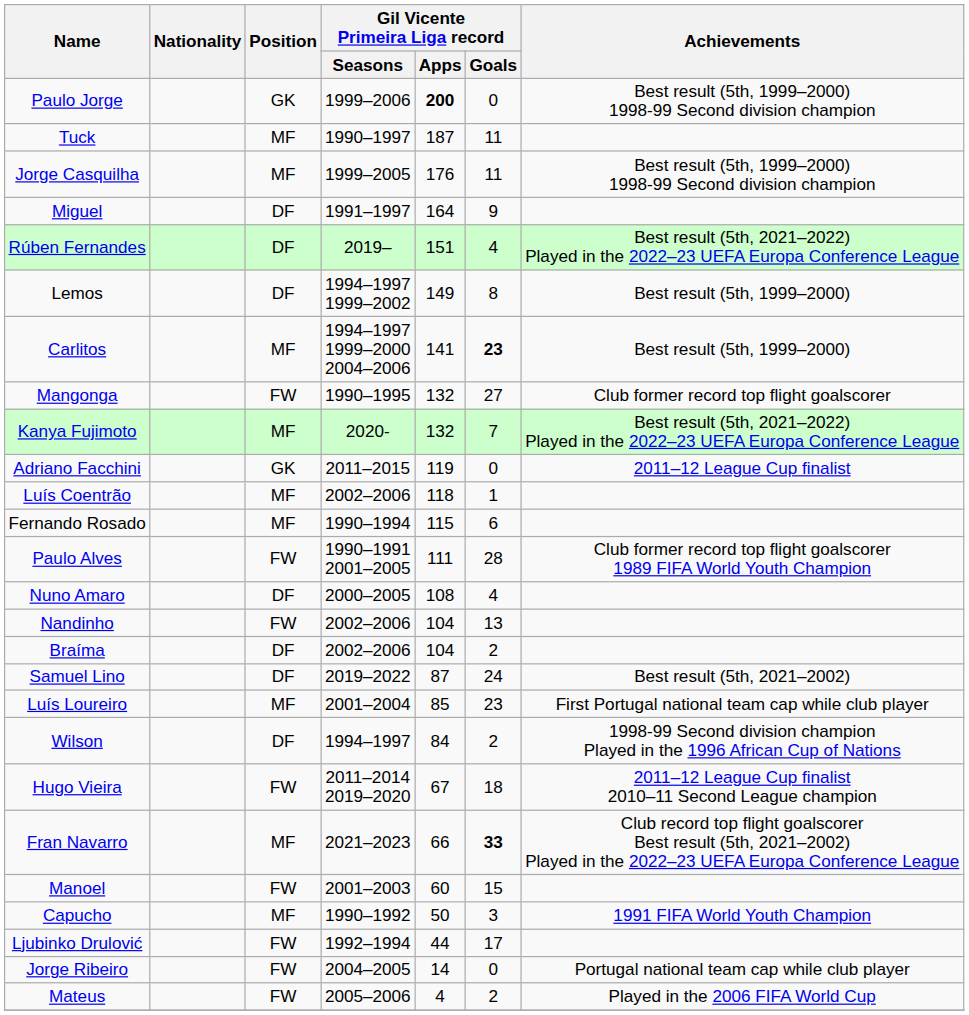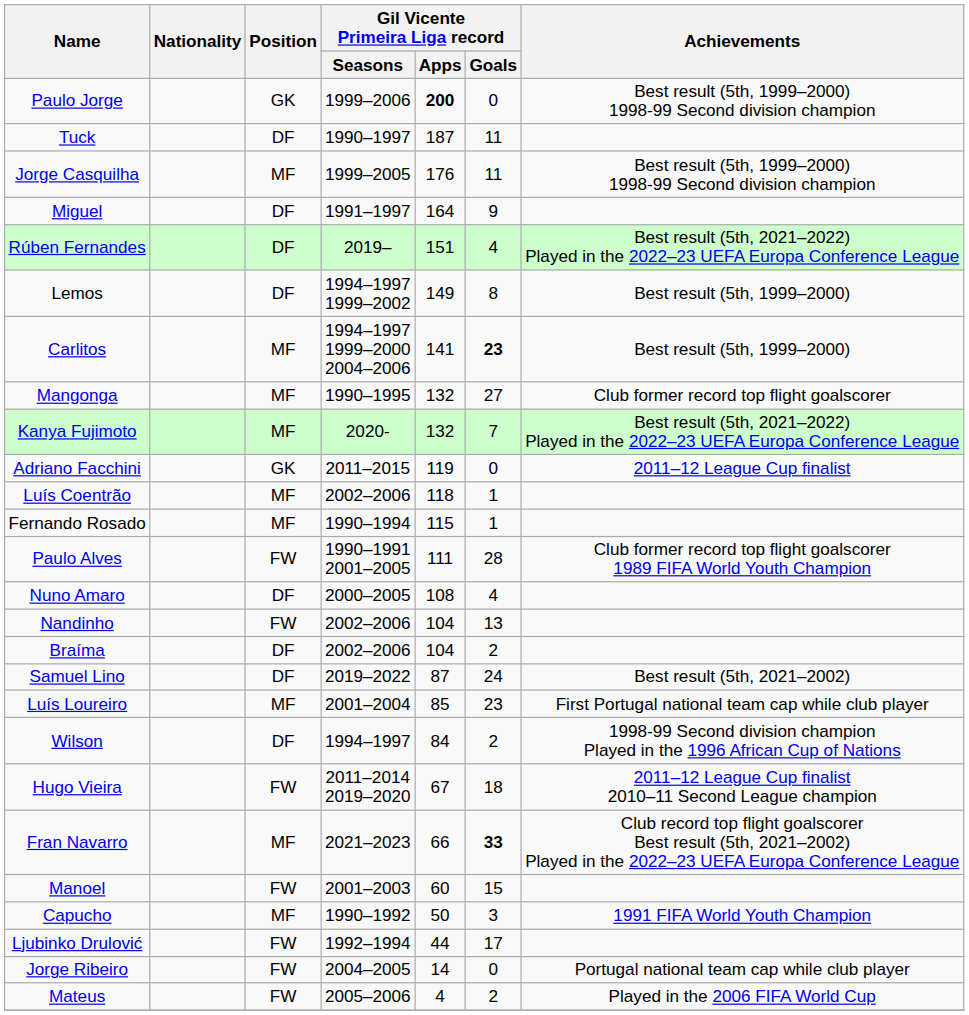Tuck | Position: MF -> DF
Mangonga | Position: FW -> MF
Fernando Rosado | Gil Vicente Primeira Liga record / Goals: 6 -> 1
